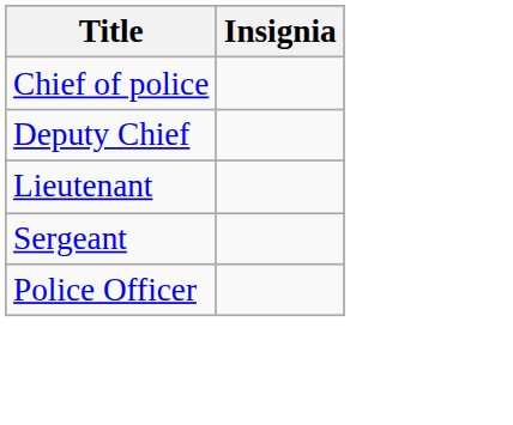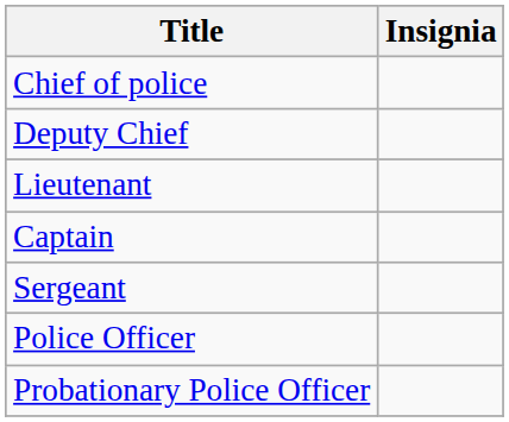+ row: Captain
+ row: Probationary Police Officer
